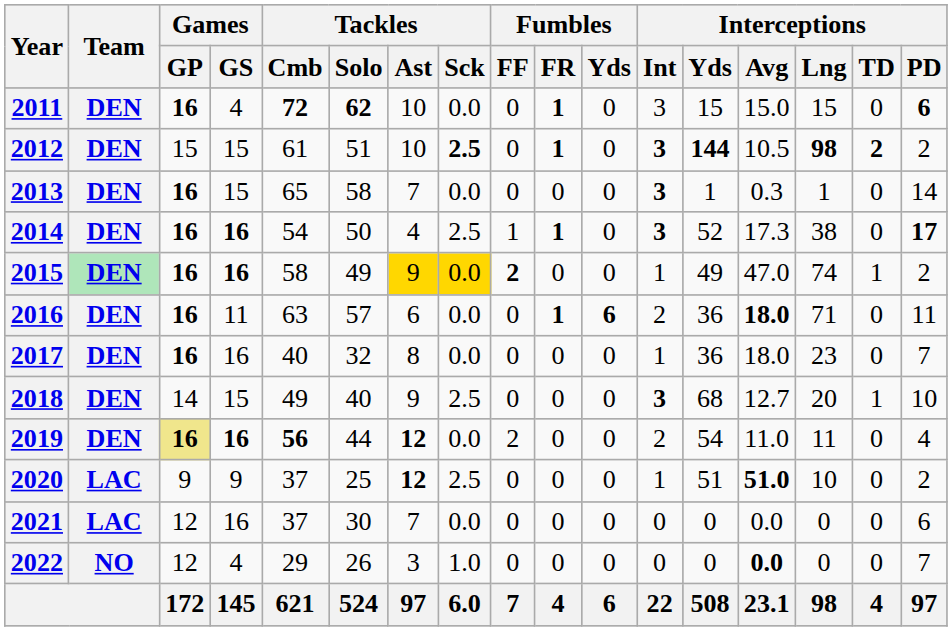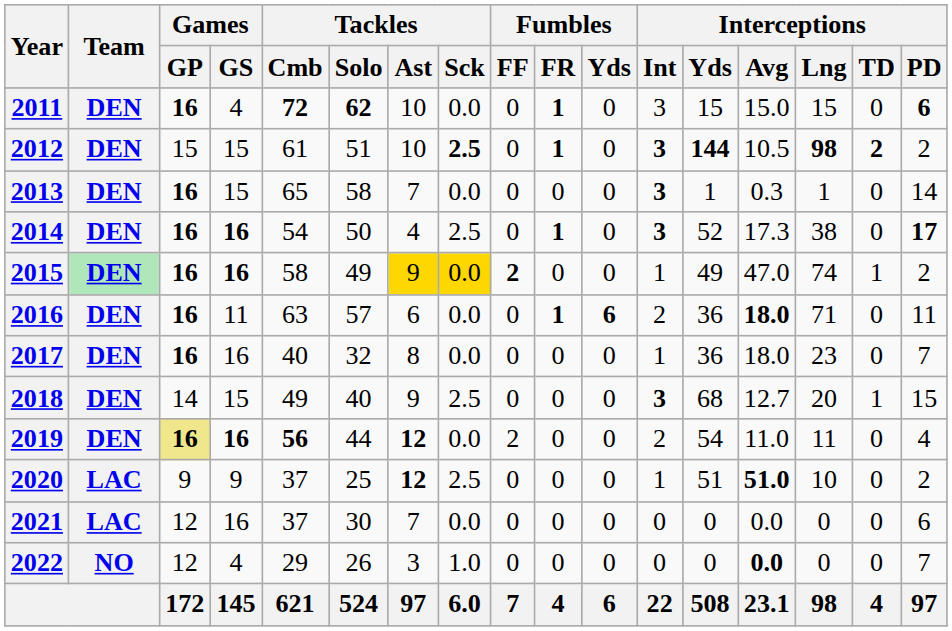2014 | Fumbles / FF: 1 -> 0
2018 | Interceptions / PD: 10 -> 15
